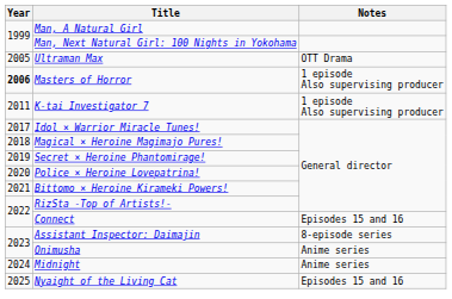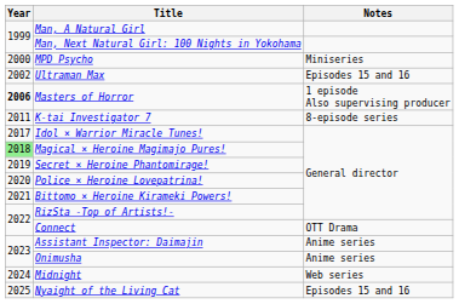+ row: 2000 | MPD Psycho | Miniseries
Ultraman Max | Year: 2005 -> 2002
Ultraman Max | Notes: OTT Drama -> Episodes 15 and 16
K-tai Investigator 7 | Notes: 1 episode Also supervising producer -> 8-episode series
Magical × Heroine Magimajo Pures! | Year: no background -> lightgreen background
Connect | Notes: Episodes 15 and 16 -> OTT Drama
Assistant Inspector: Daimajin | Notes: 8-episode series -> Anime series
Midnight | Notes: Anime series -> Web series
